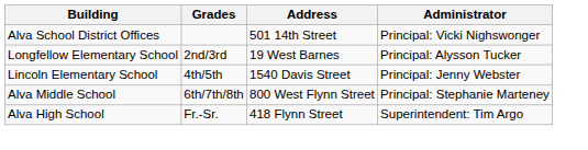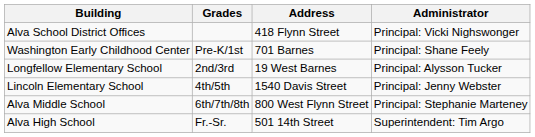Alva School District Offices | Address: 501 14th Street -> 418 Flynn Street
+ row: Washington Early Childhood Center | Pre-K/1st | 701 Barnes | Principal: Shane Feely
Alva High School | Address: 418 Flynn Street -> 501 14th Street
